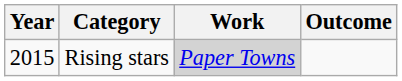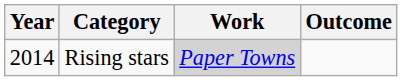Rising stars | Year: 2015 -> 2014
